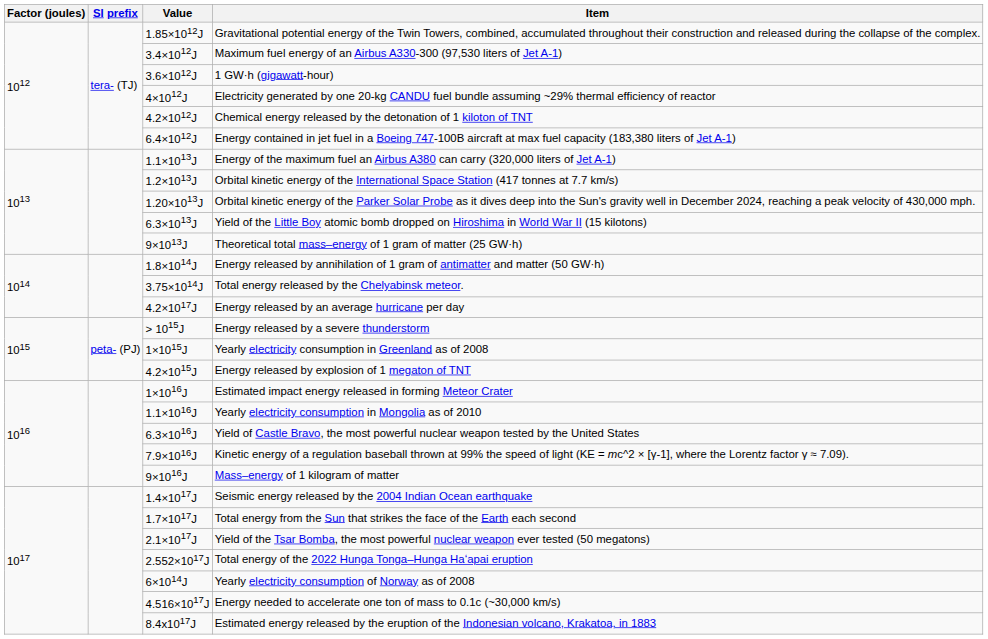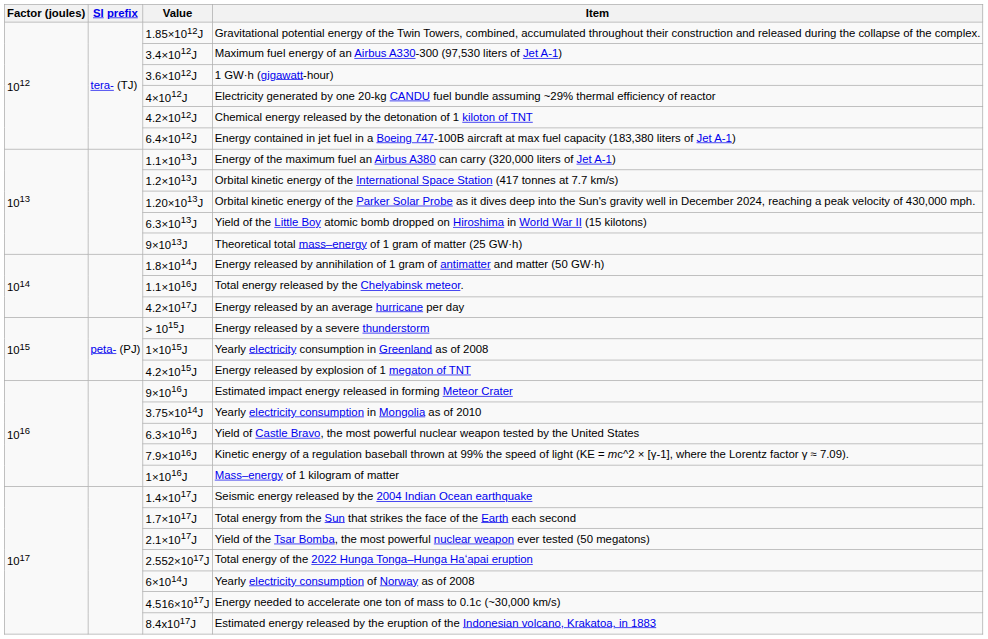Total energy released by the Chelyabinsk meteor. | Value: 3.75×1014J -> 1.1×1016J
Estimated impact energy released in forming Meteor Crater | Value: 1×1016J -> 9×1016J
Yearly electricity consumption in Mongolia as of 2010 | Value: 1.1×1016J -> 3.75×1014J
Mass–energy of 1 kilogram of matter | Value: 9×1016J -> 1×1016J
